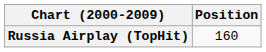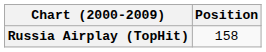Russia Airplay (TopHit) | Position: 160 -> 158
